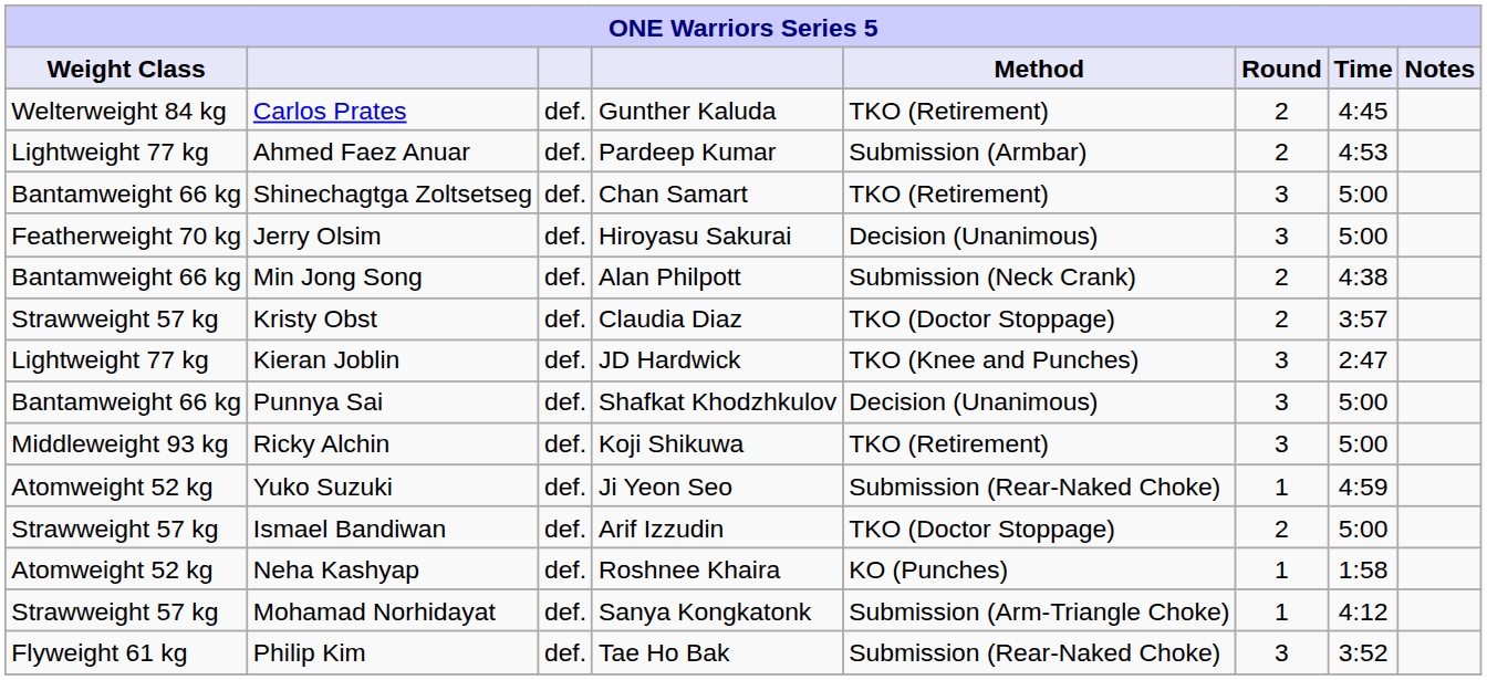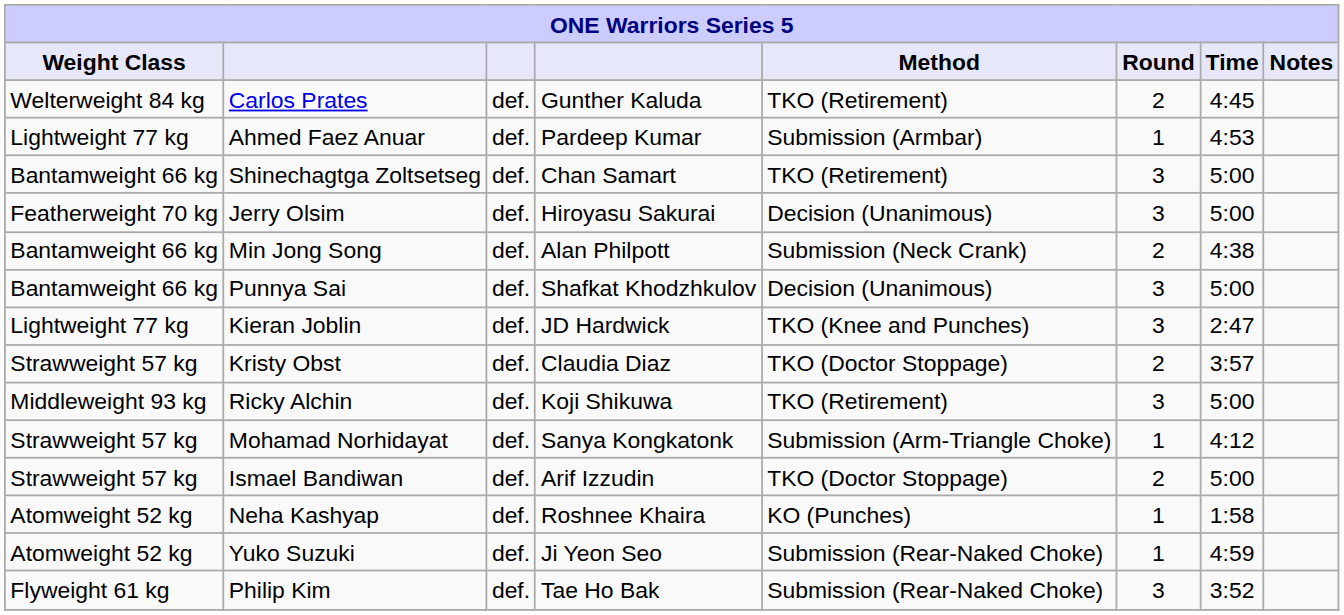Ahmed Faez Anuar | Round: 2 -> 1
rows swapped: Punnya Sai <-> Kristy Obst
rows swapped: Mohamad Norhidayat <-> Yuko Suzuki
